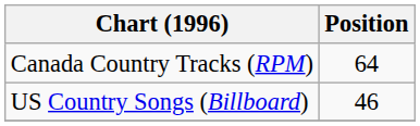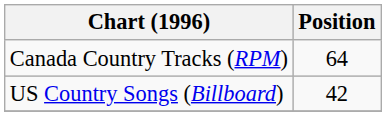US Country Songs (Billboard) | Position: 46 -> 42
